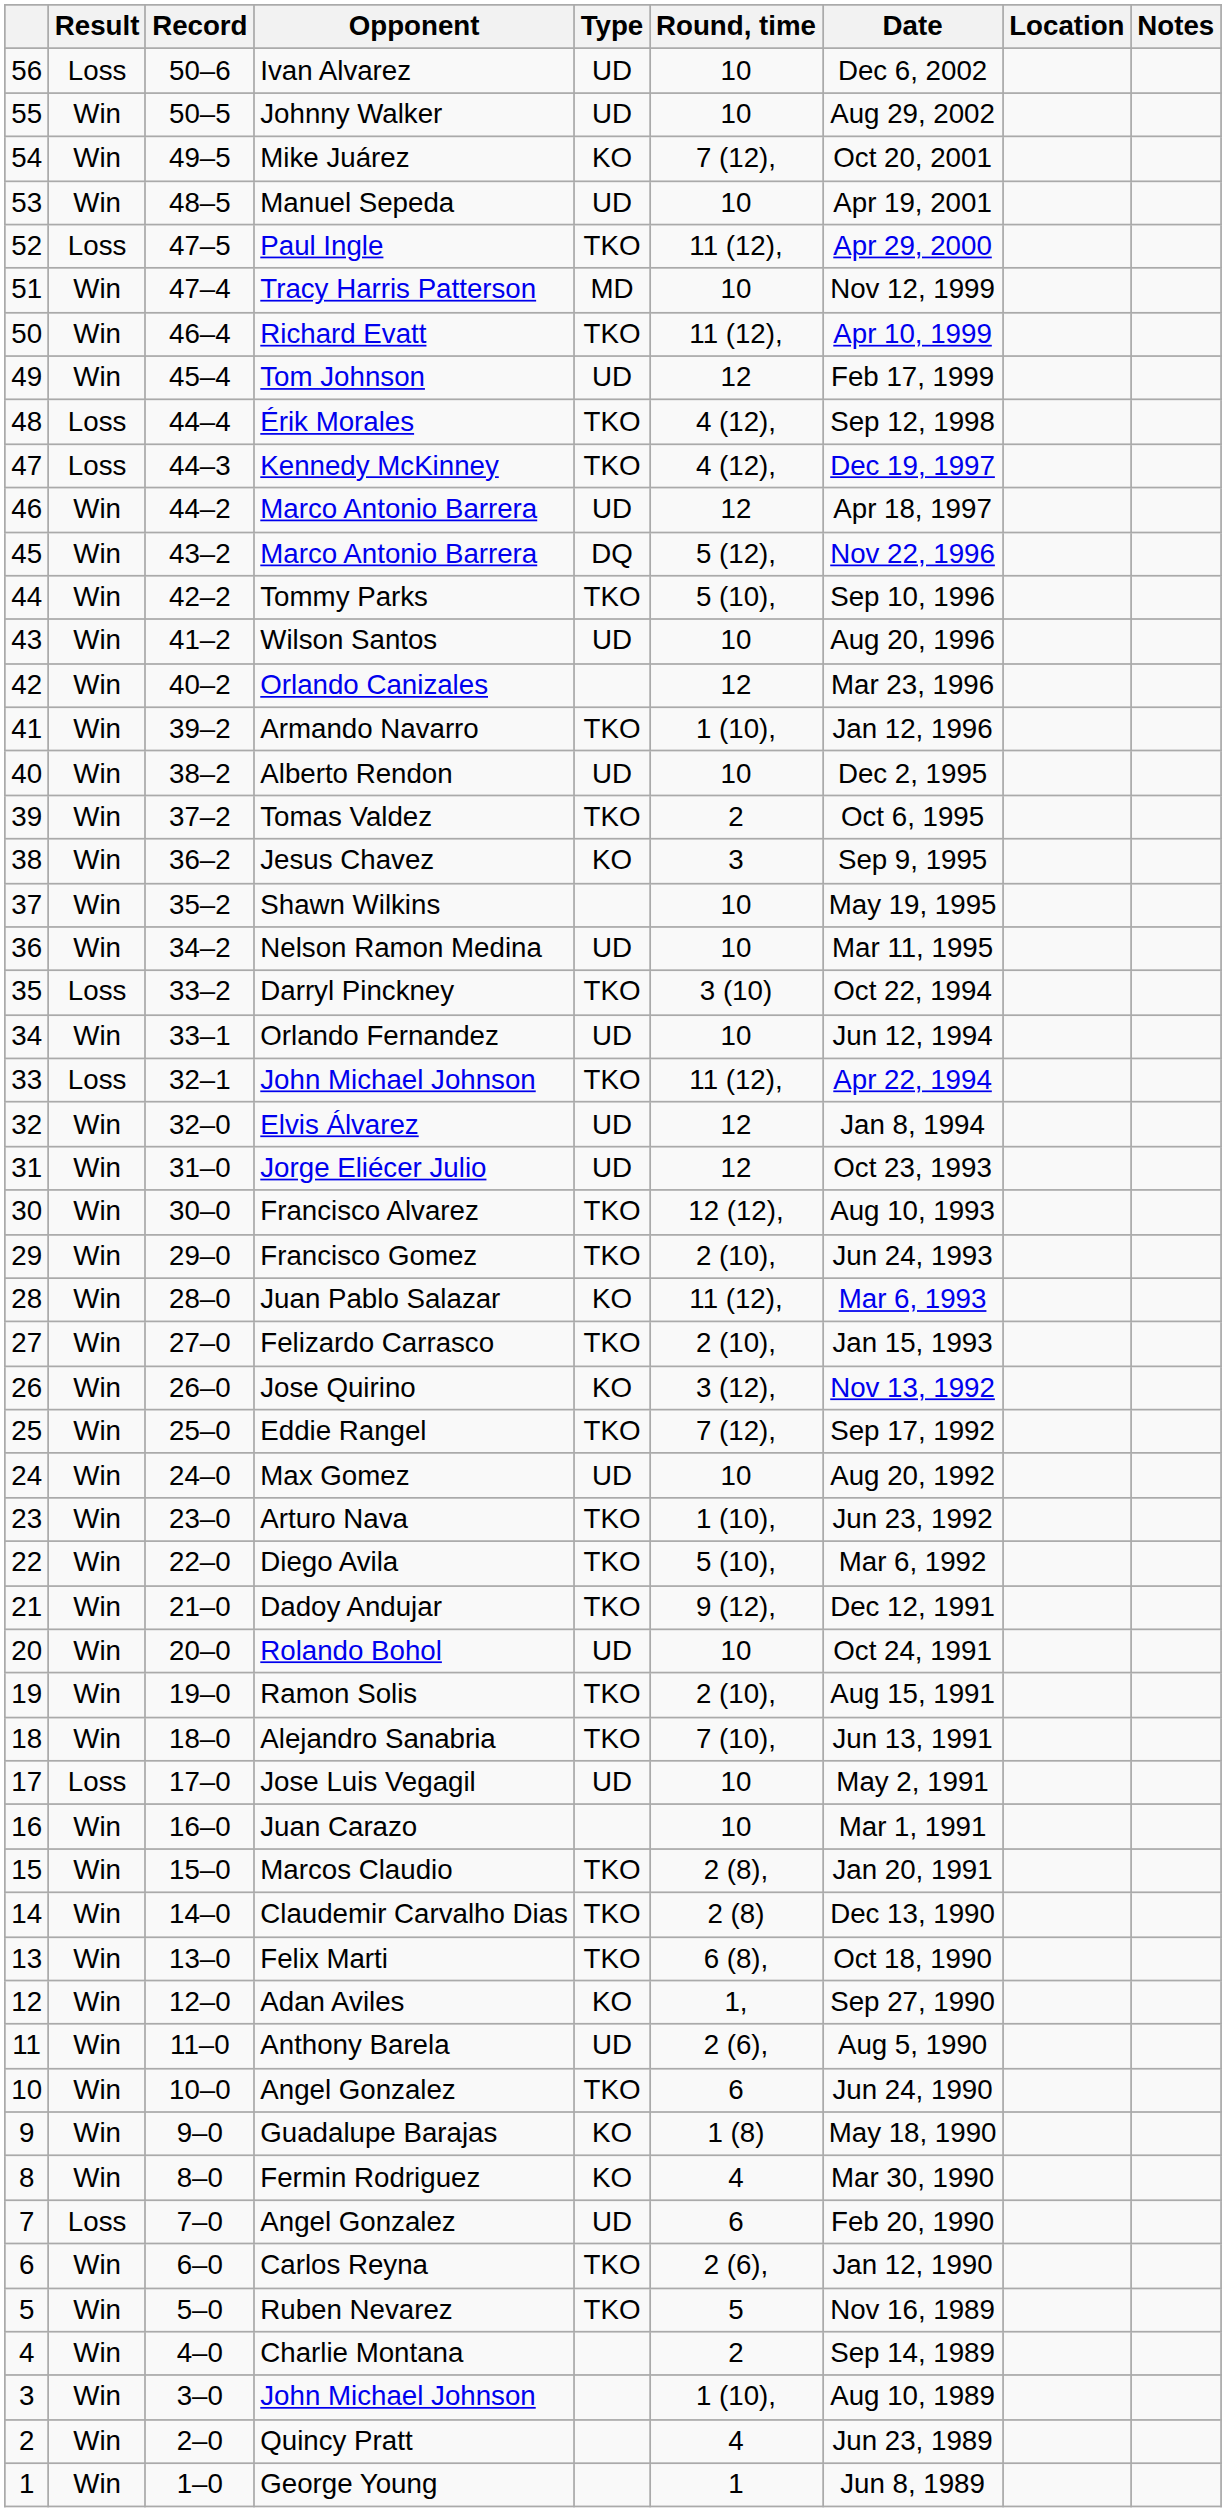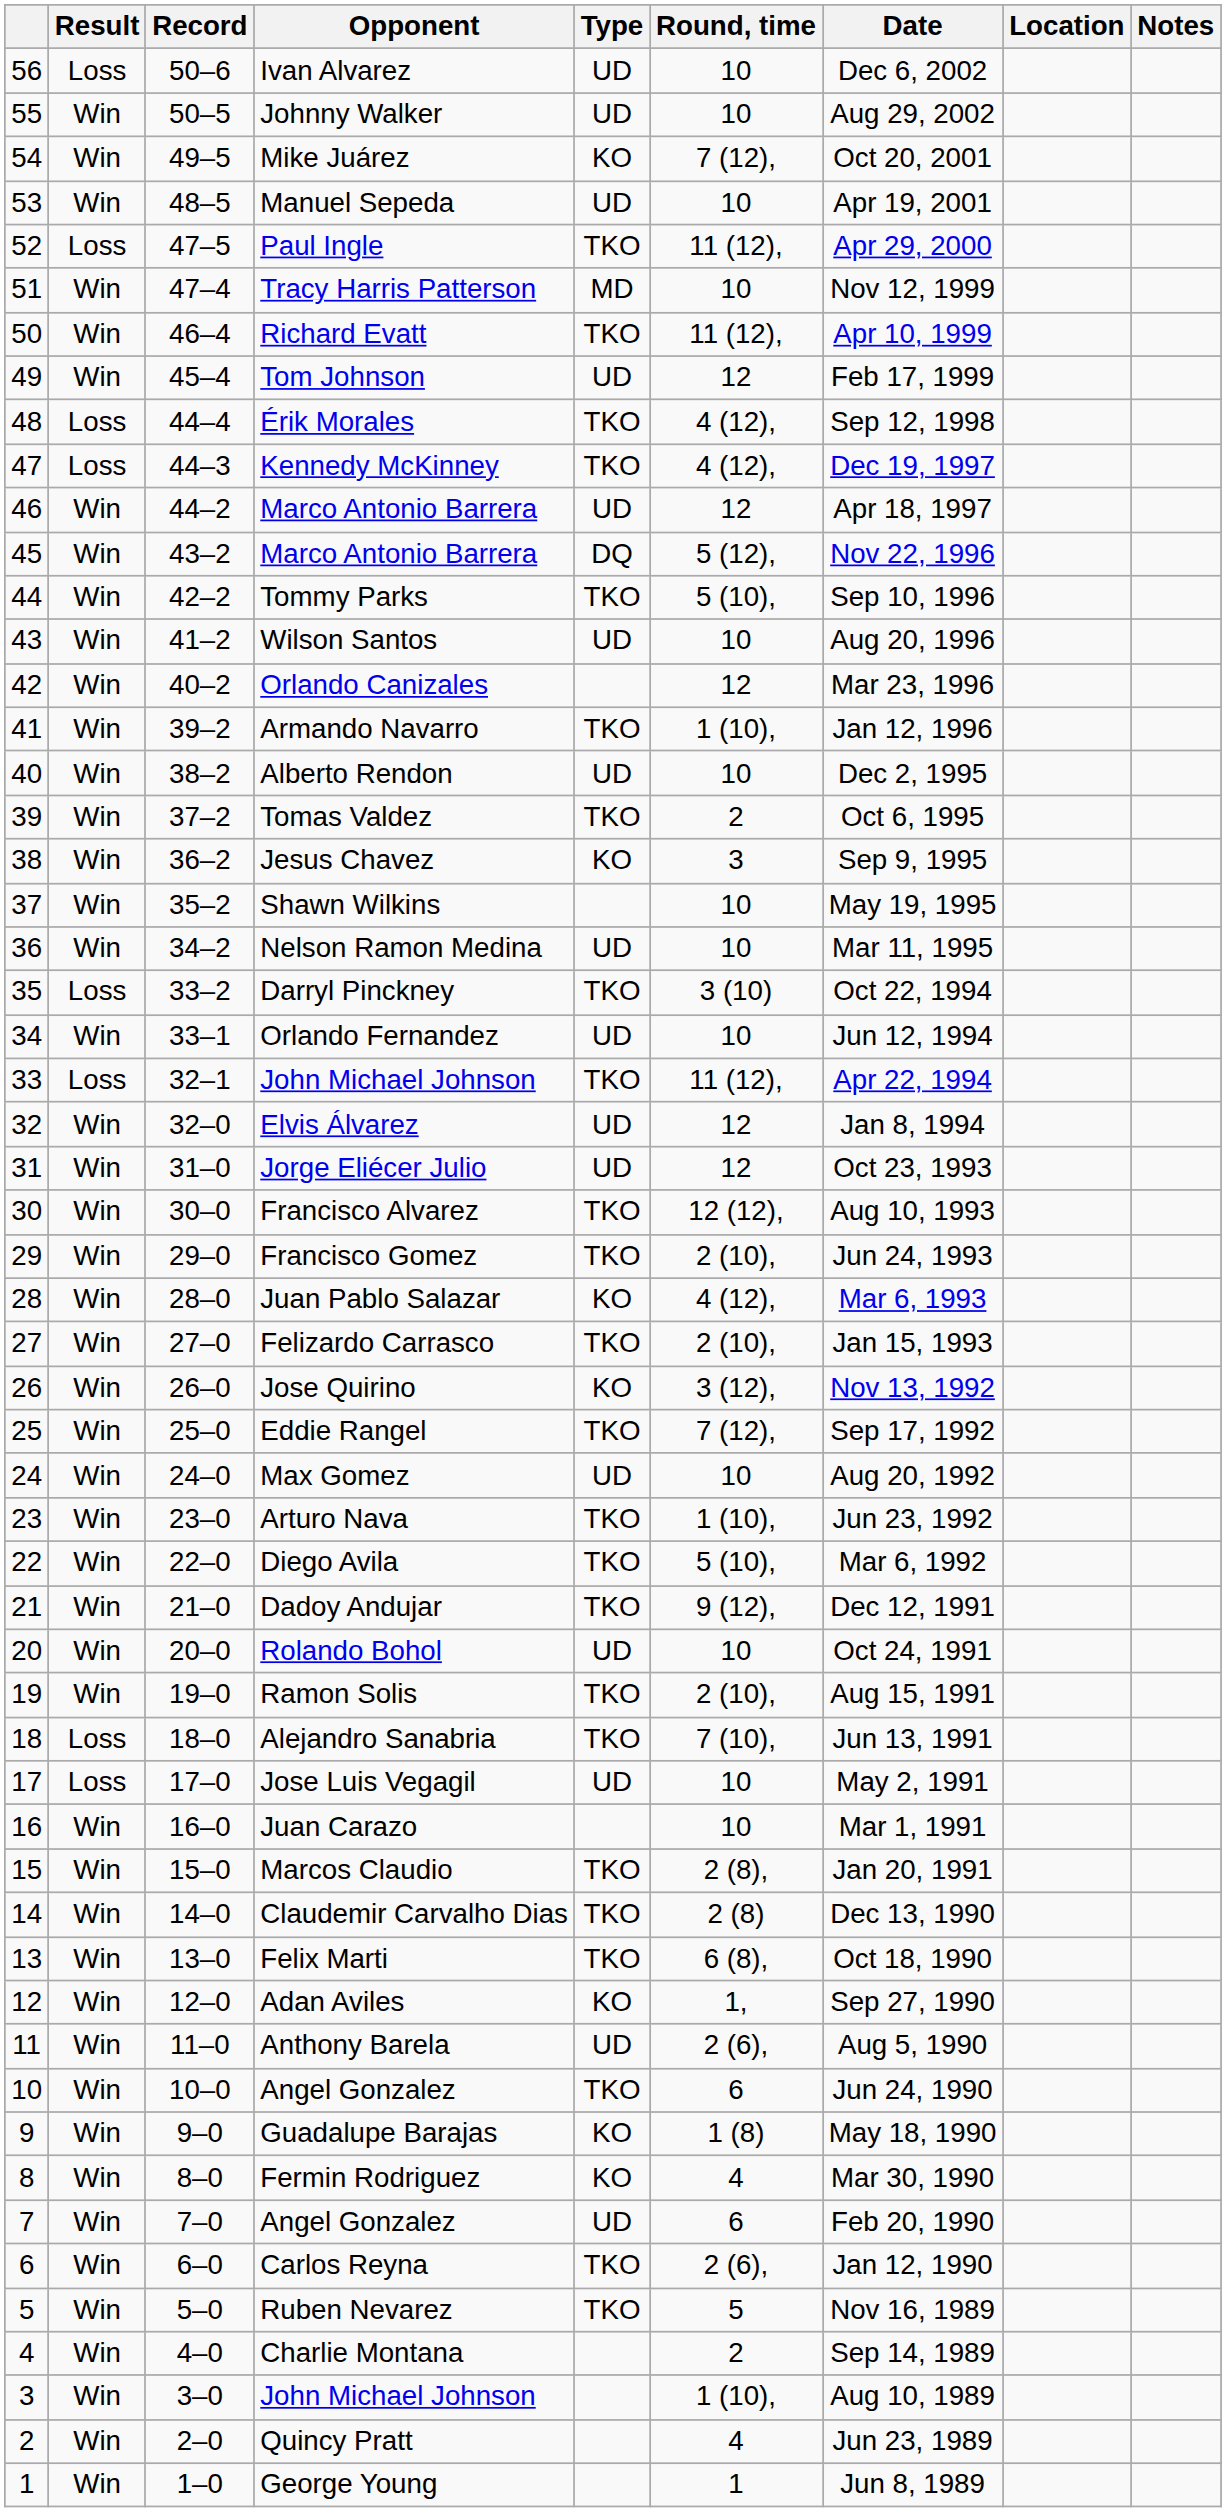Juan Pablo Salazar | Round, time: 11 (12), -> 4 (12),
Alejandro Sanabria | Result: Win -> Loss
7 / Angel Gonzalez | Result: Loss -> Win
